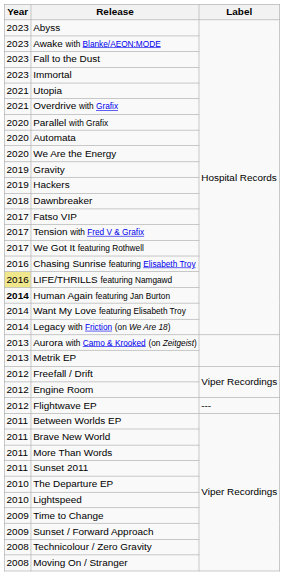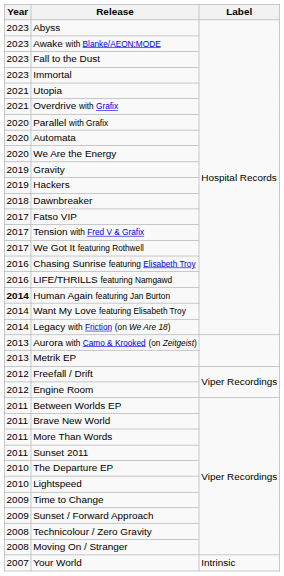LIFE/THRILLS featuring Namgawd | Year: khaki background -> no background
- row: 2012 | Flightwave EP | ---
+ row: 2007 | Your World | Intrinsic
